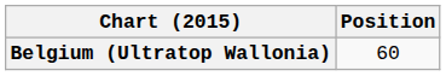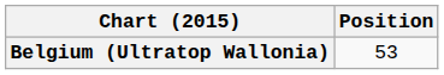Belgium (Ultratop Wallonia) | Position: 60 -> 53
